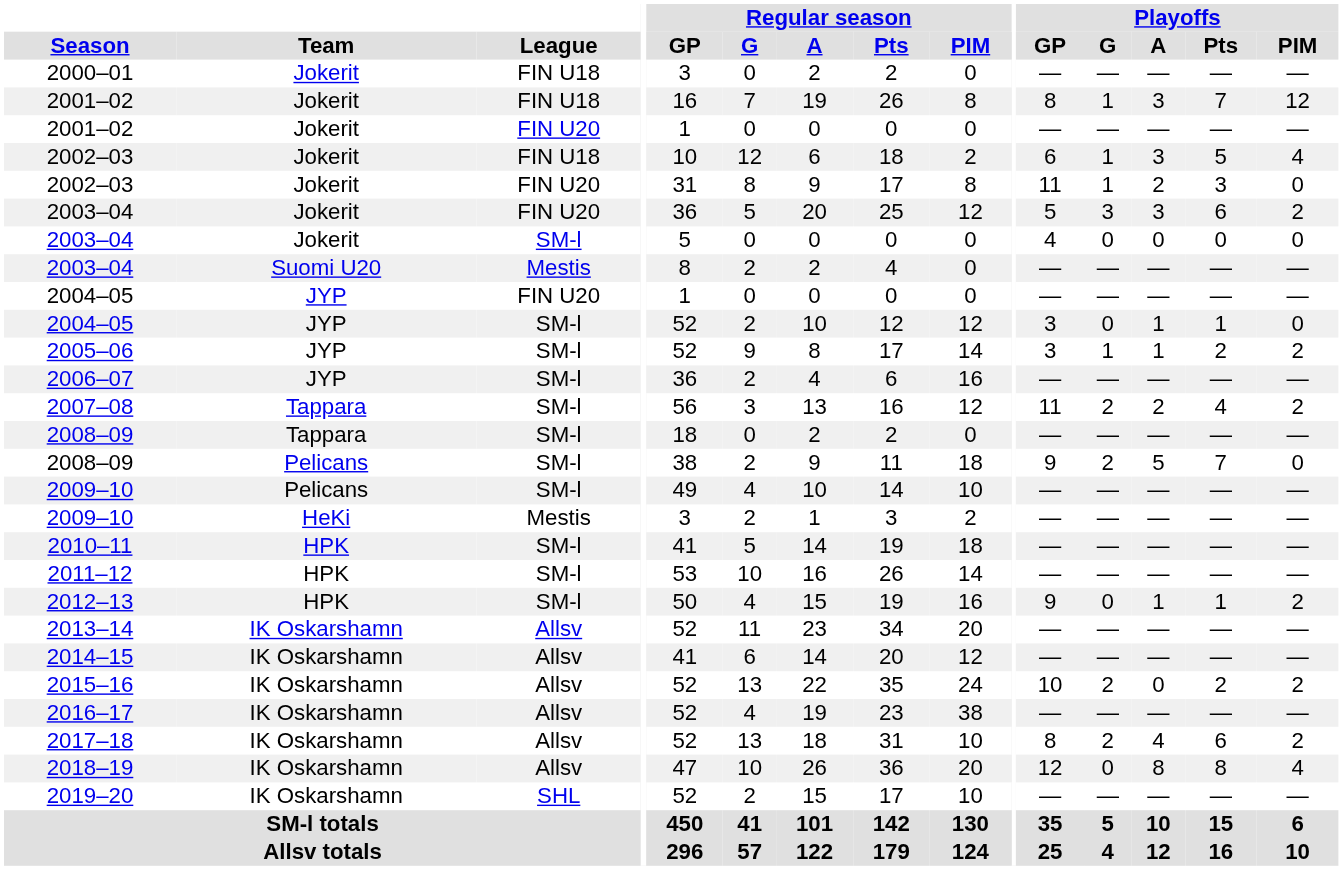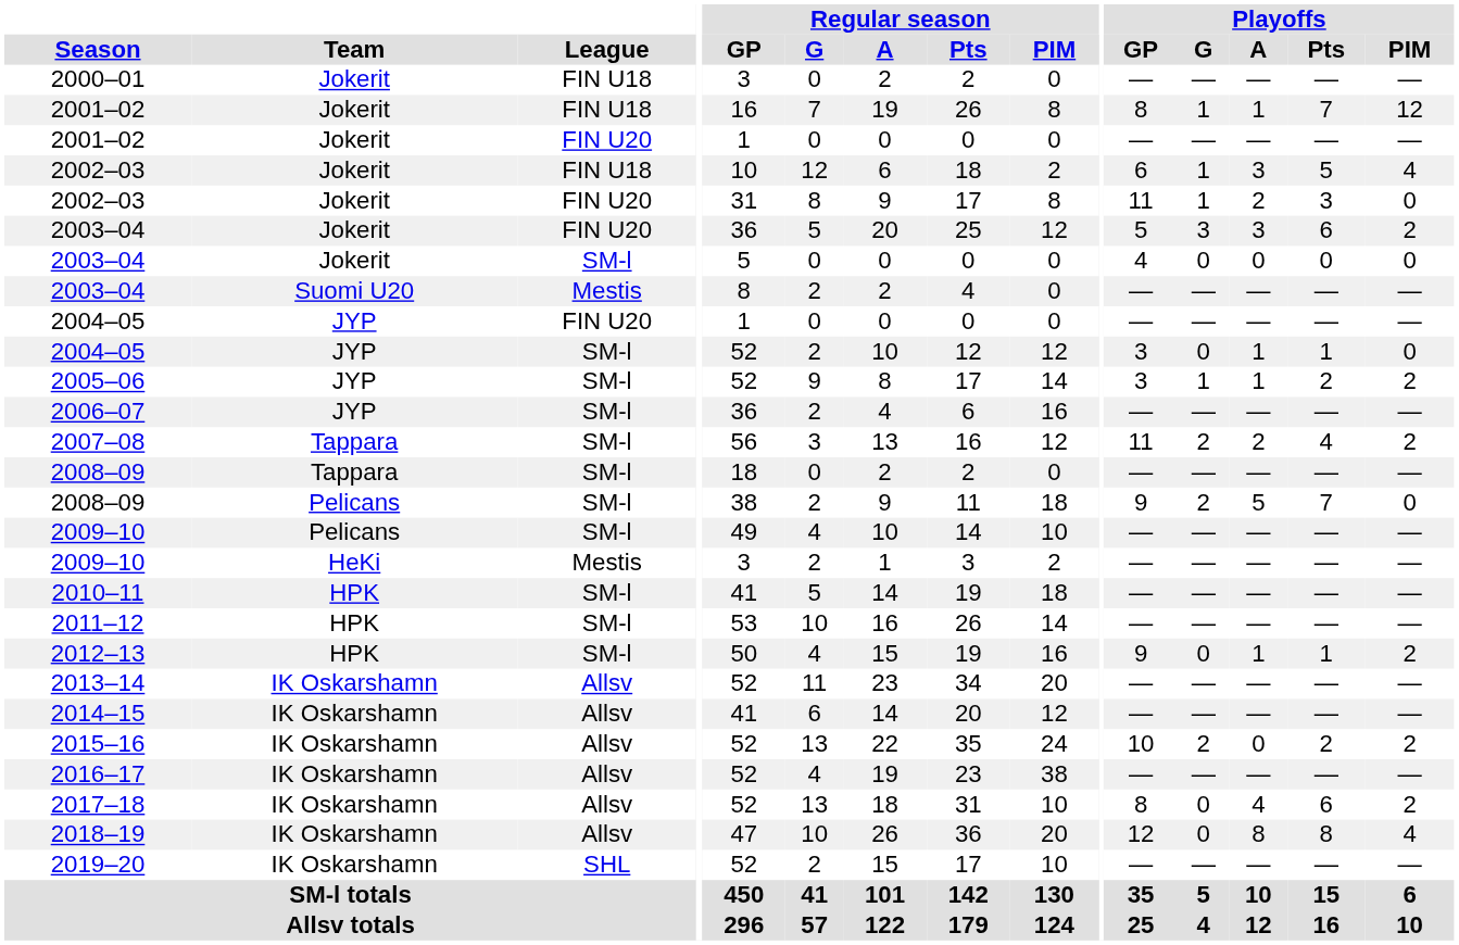2001–02 / FIN U18 | Playoffs / A: 3 -> 1
2017–18 | Playoffs / G: 2 -> 0
